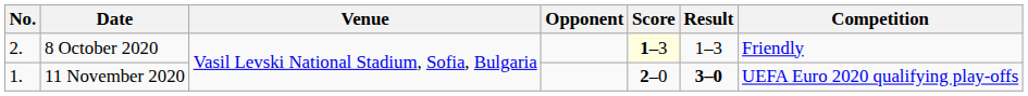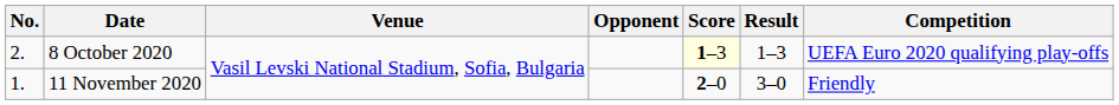8 October 2020 | Competition: Friendly -> UEFA Euro 2020 qualifying play-offs
11 November 2020 | Result: bold -> normal
11 November 2020 | Competition: UEFA Euro 2020 qualifying play-offs -> Friendly
